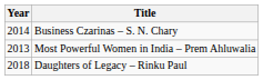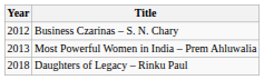Business Czarinas – S. N. Chary | Year: 2014 -> 2012
